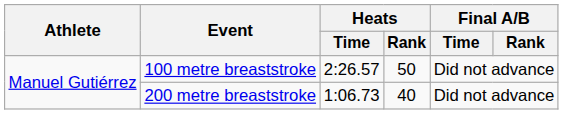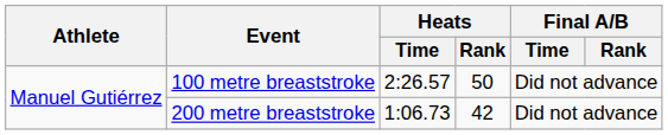200 metre breaststroke | Heats / Rank: 40 -> 42
